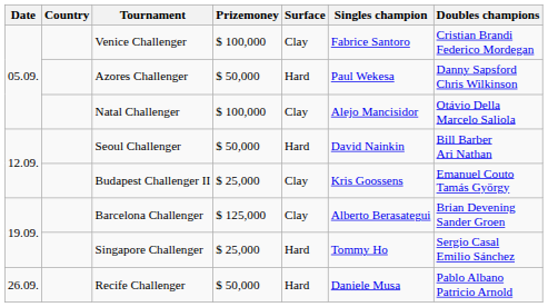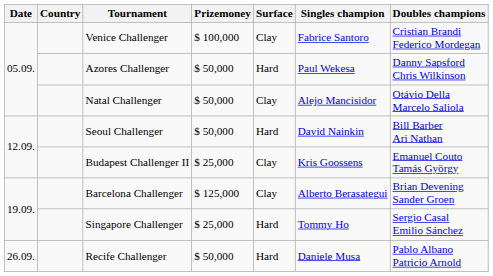Natal Challenger | Prizemoney: $ 100,000 -> $ 50,000
